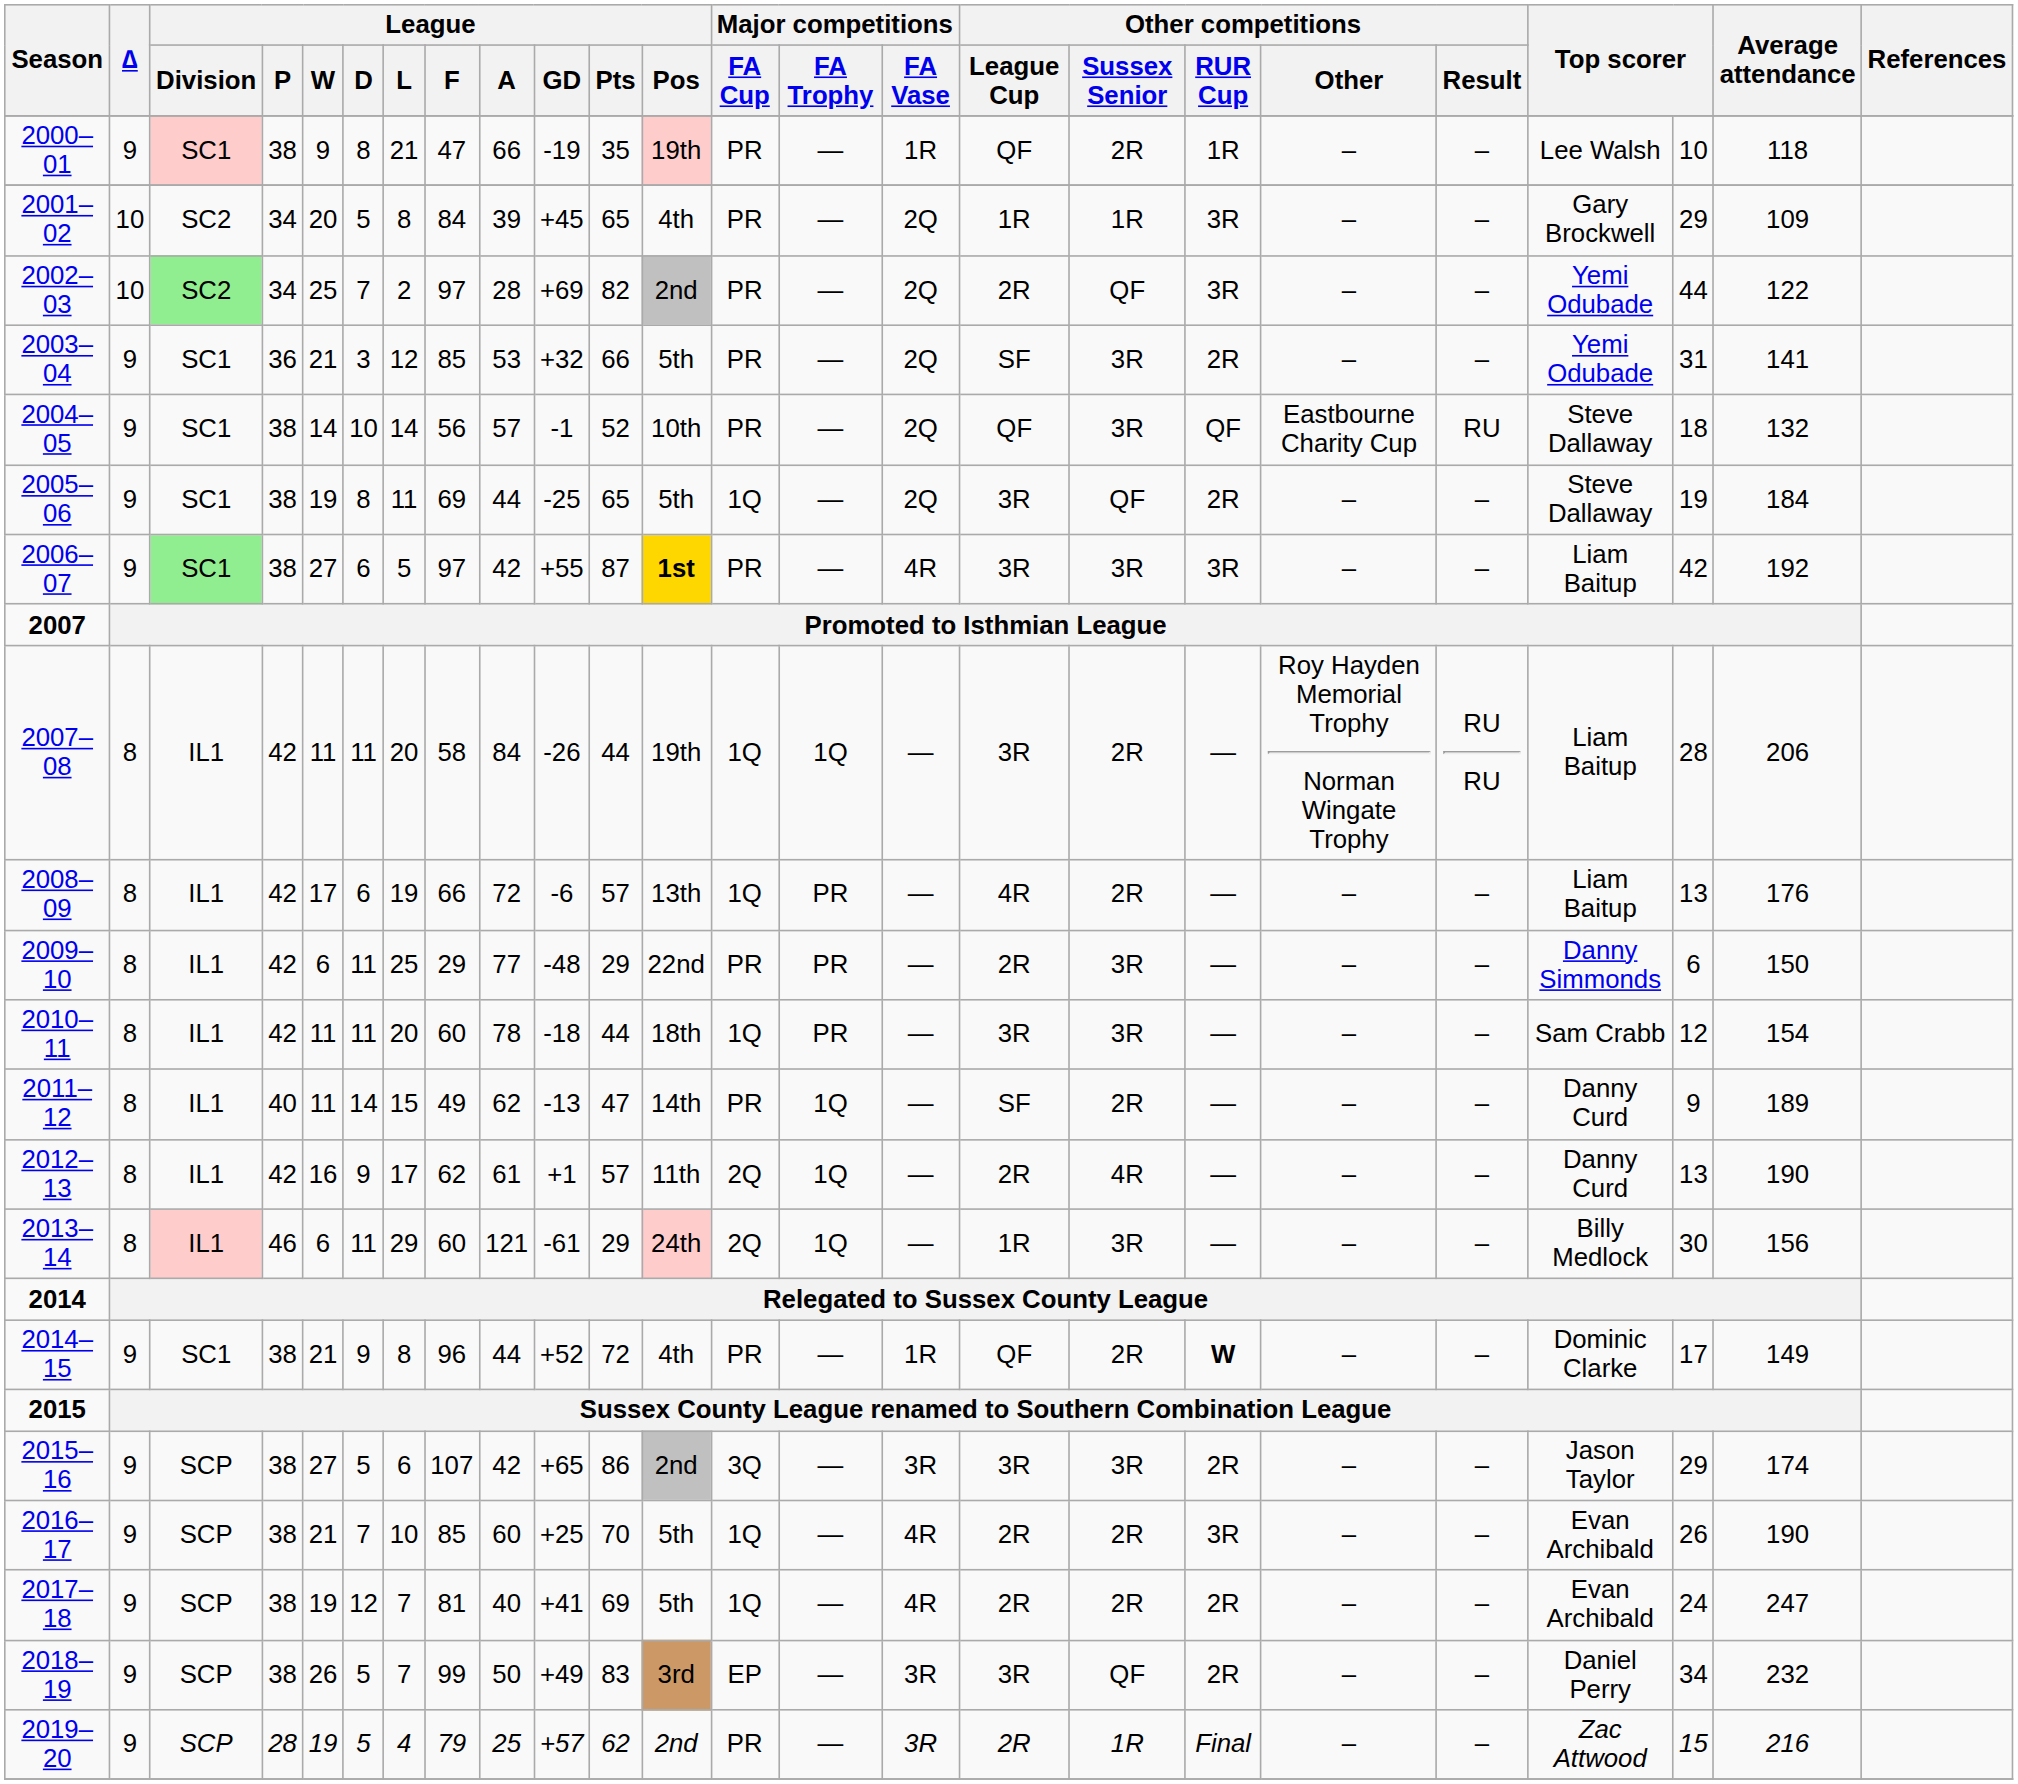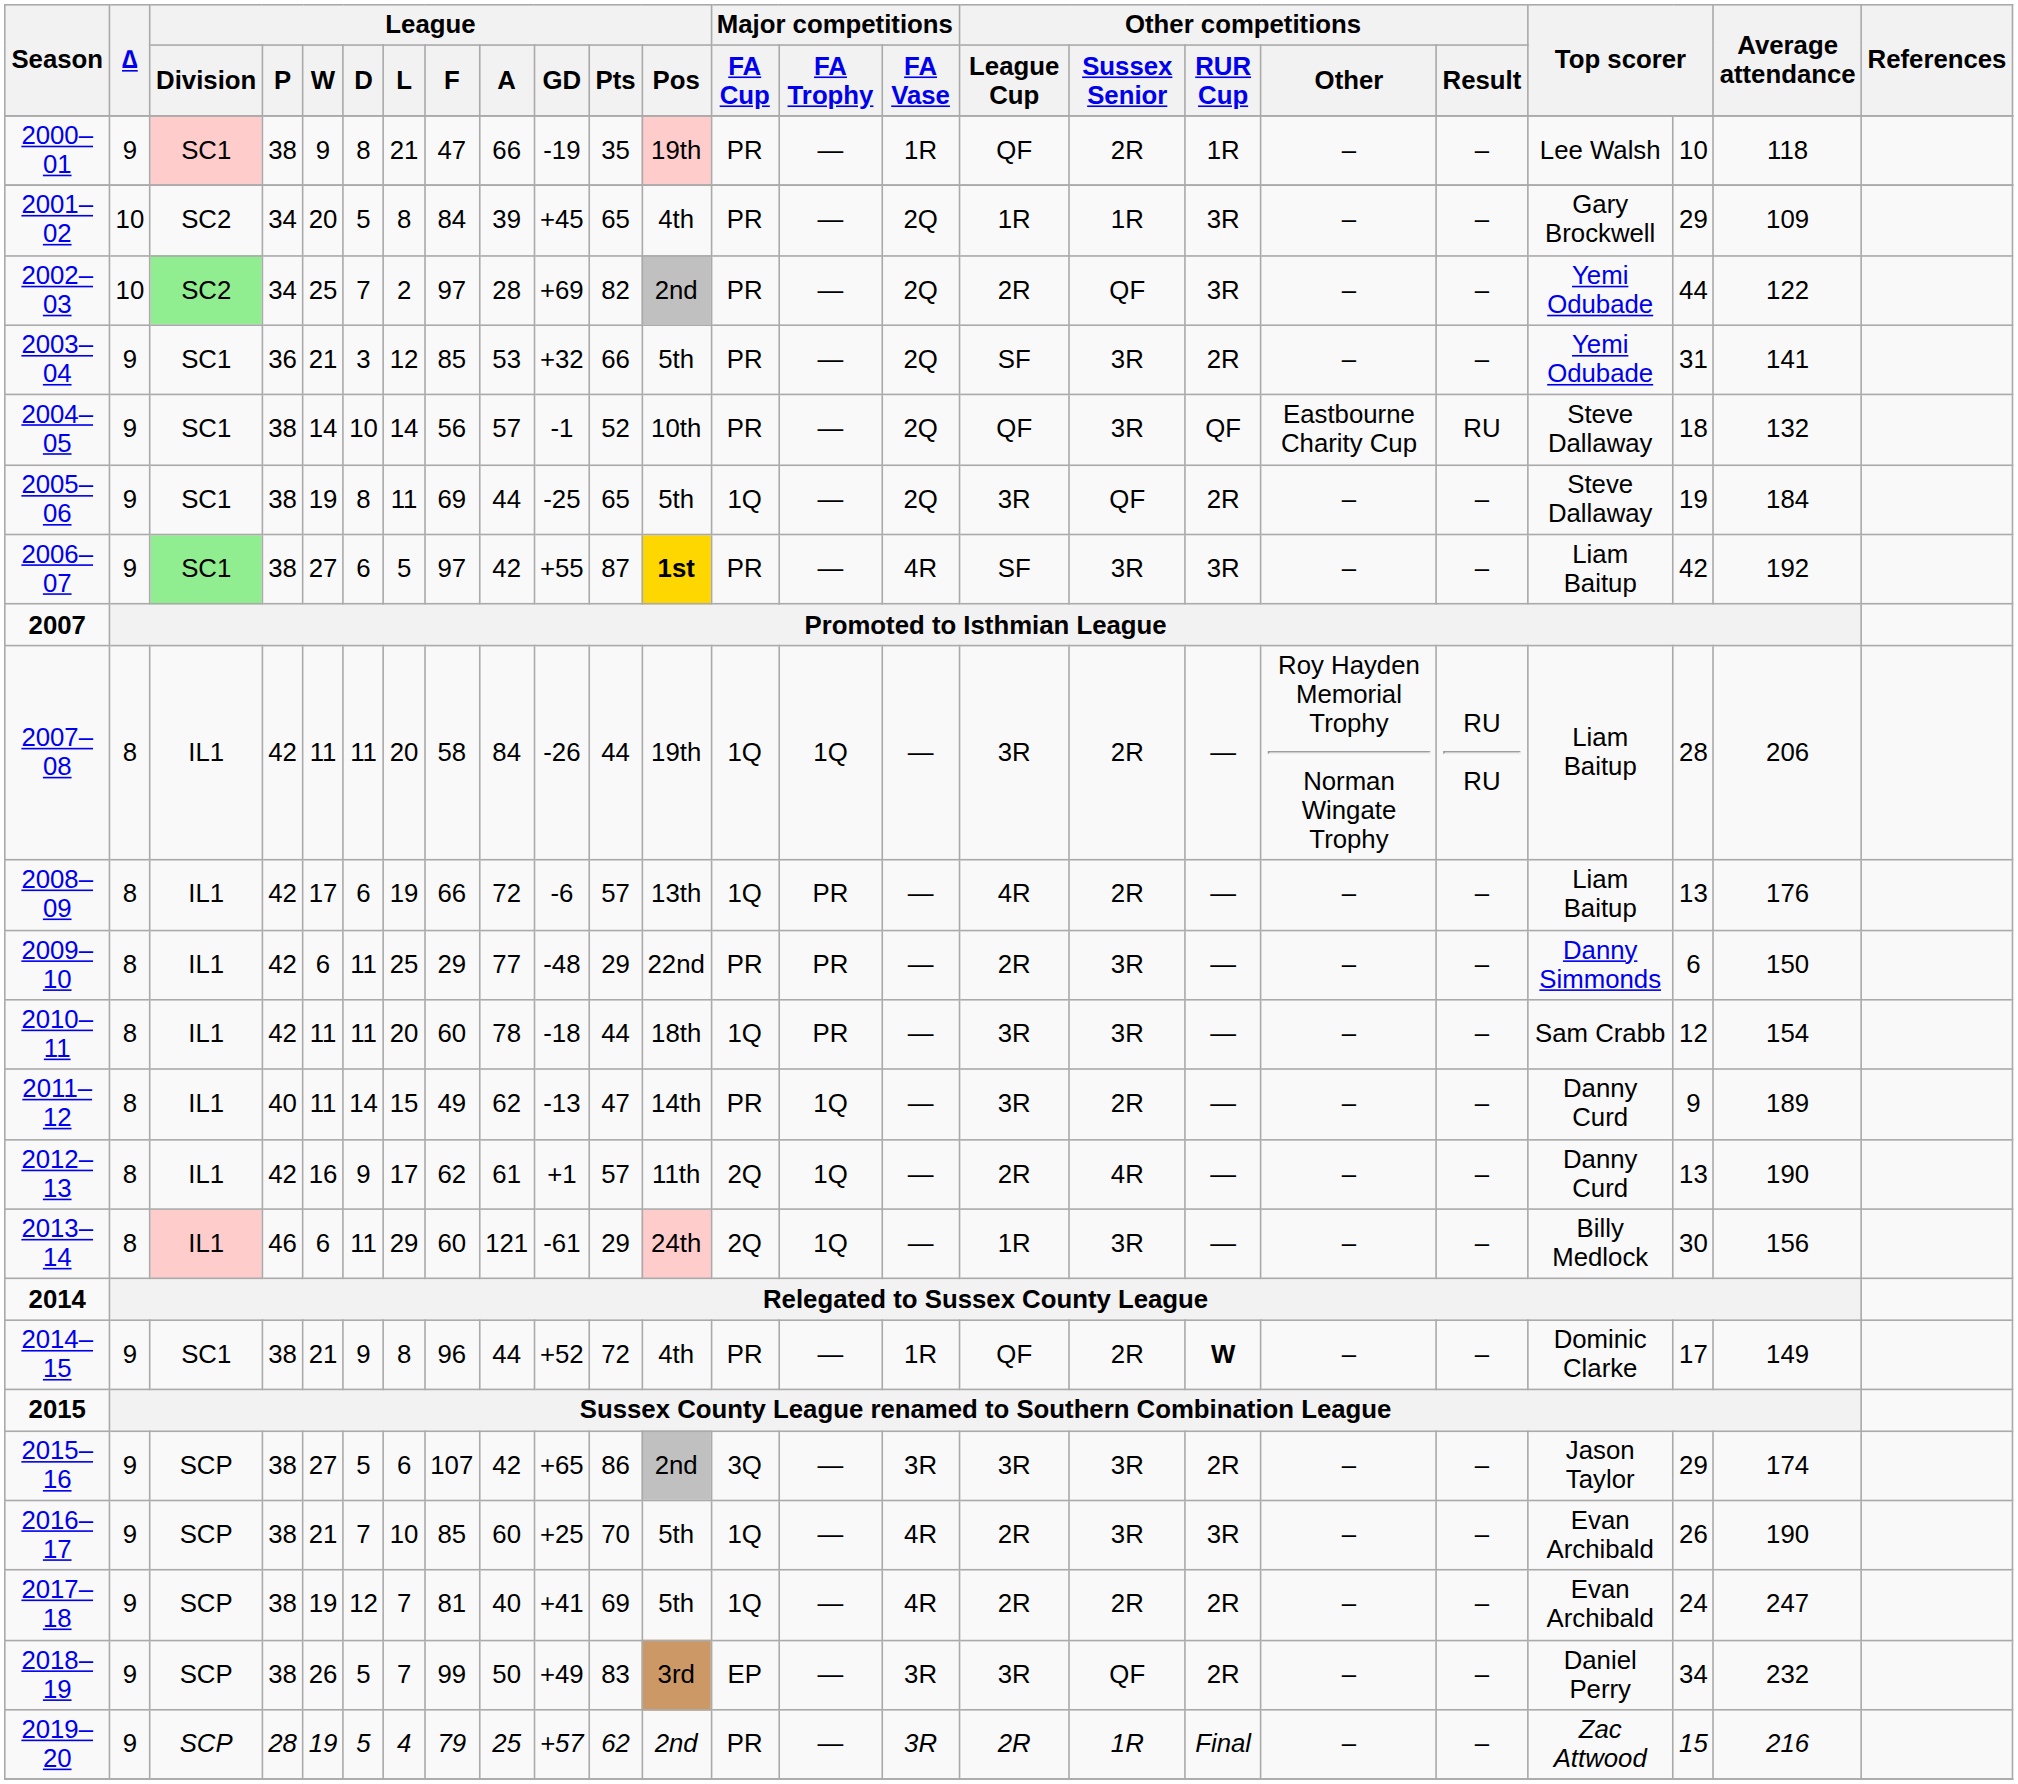2006–07 | Other competitions / League Cup: 3R -> SF
2011–12 | Other competitions / League Cup: SF -> 3R
2016–17 | Other competitions / Sussex Senior: 2R -> 3R
